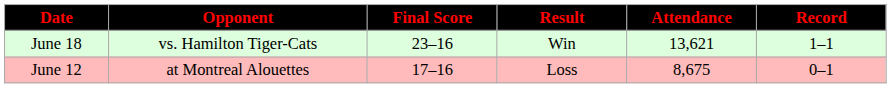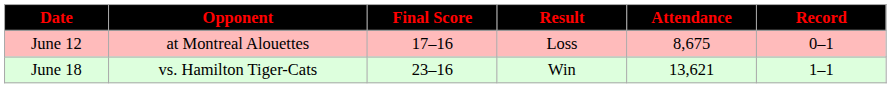rows swapped: June 12 <-> June 18
